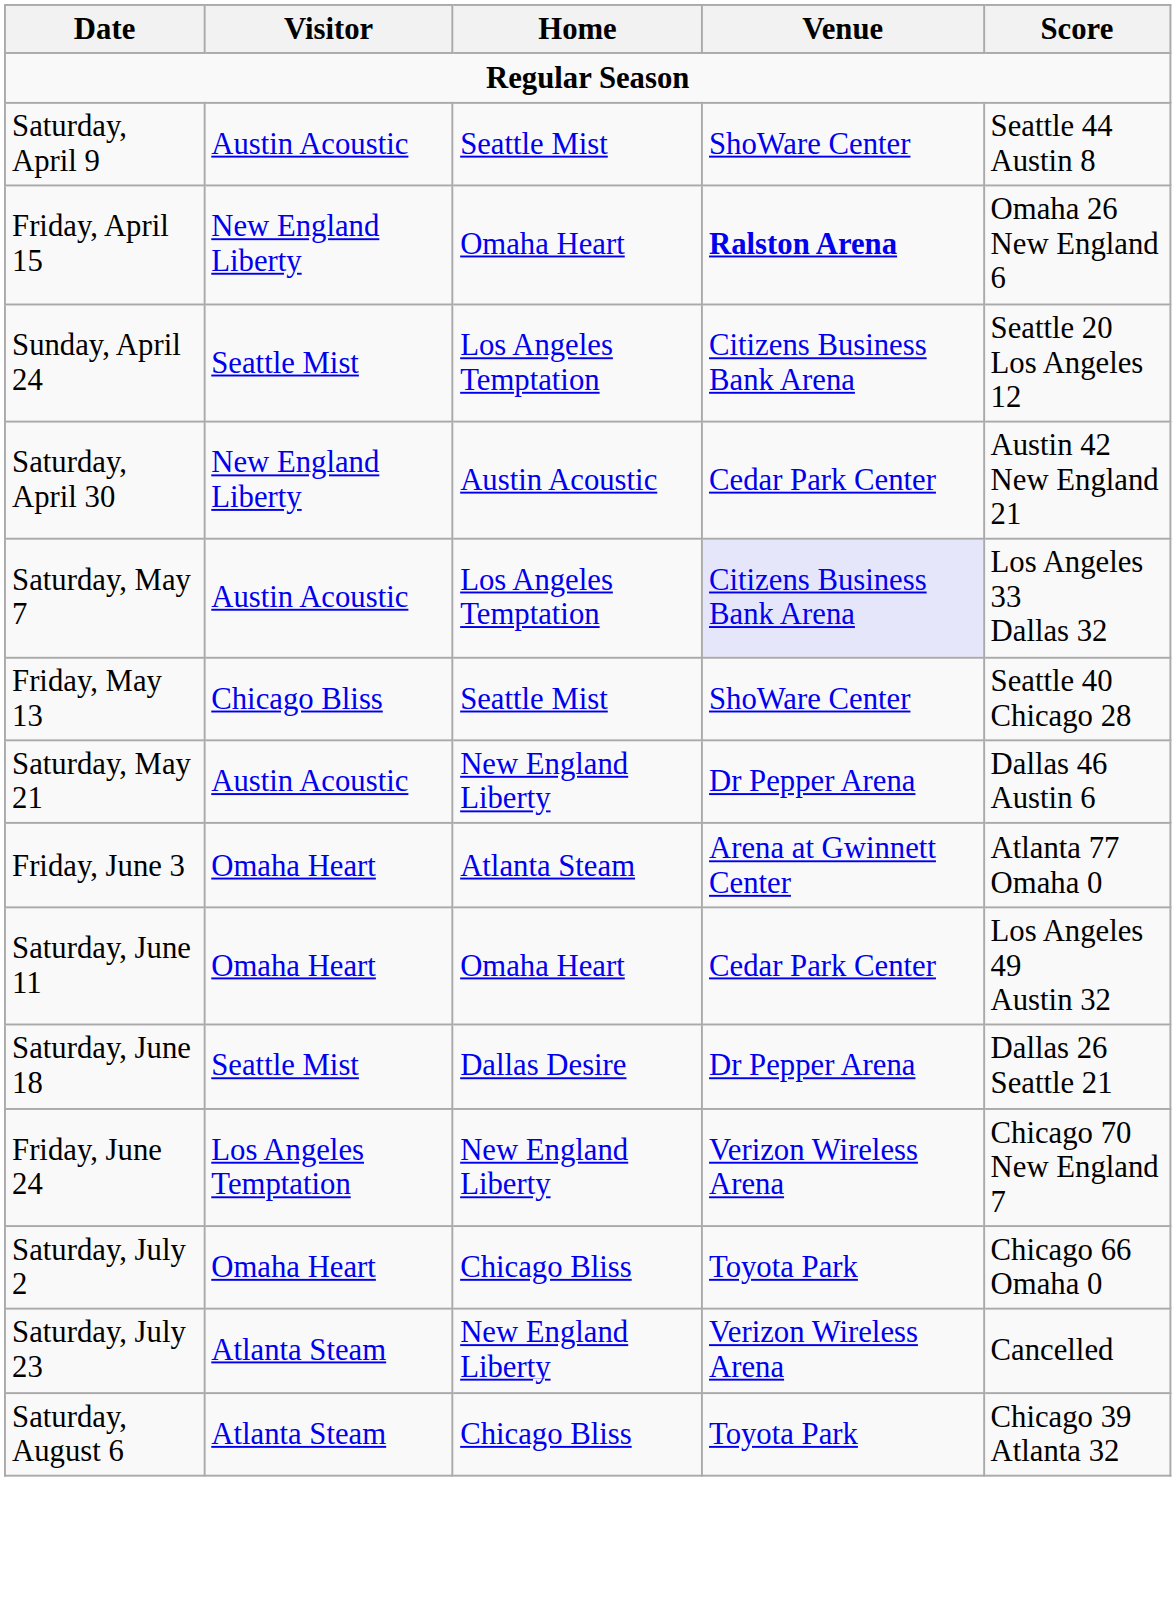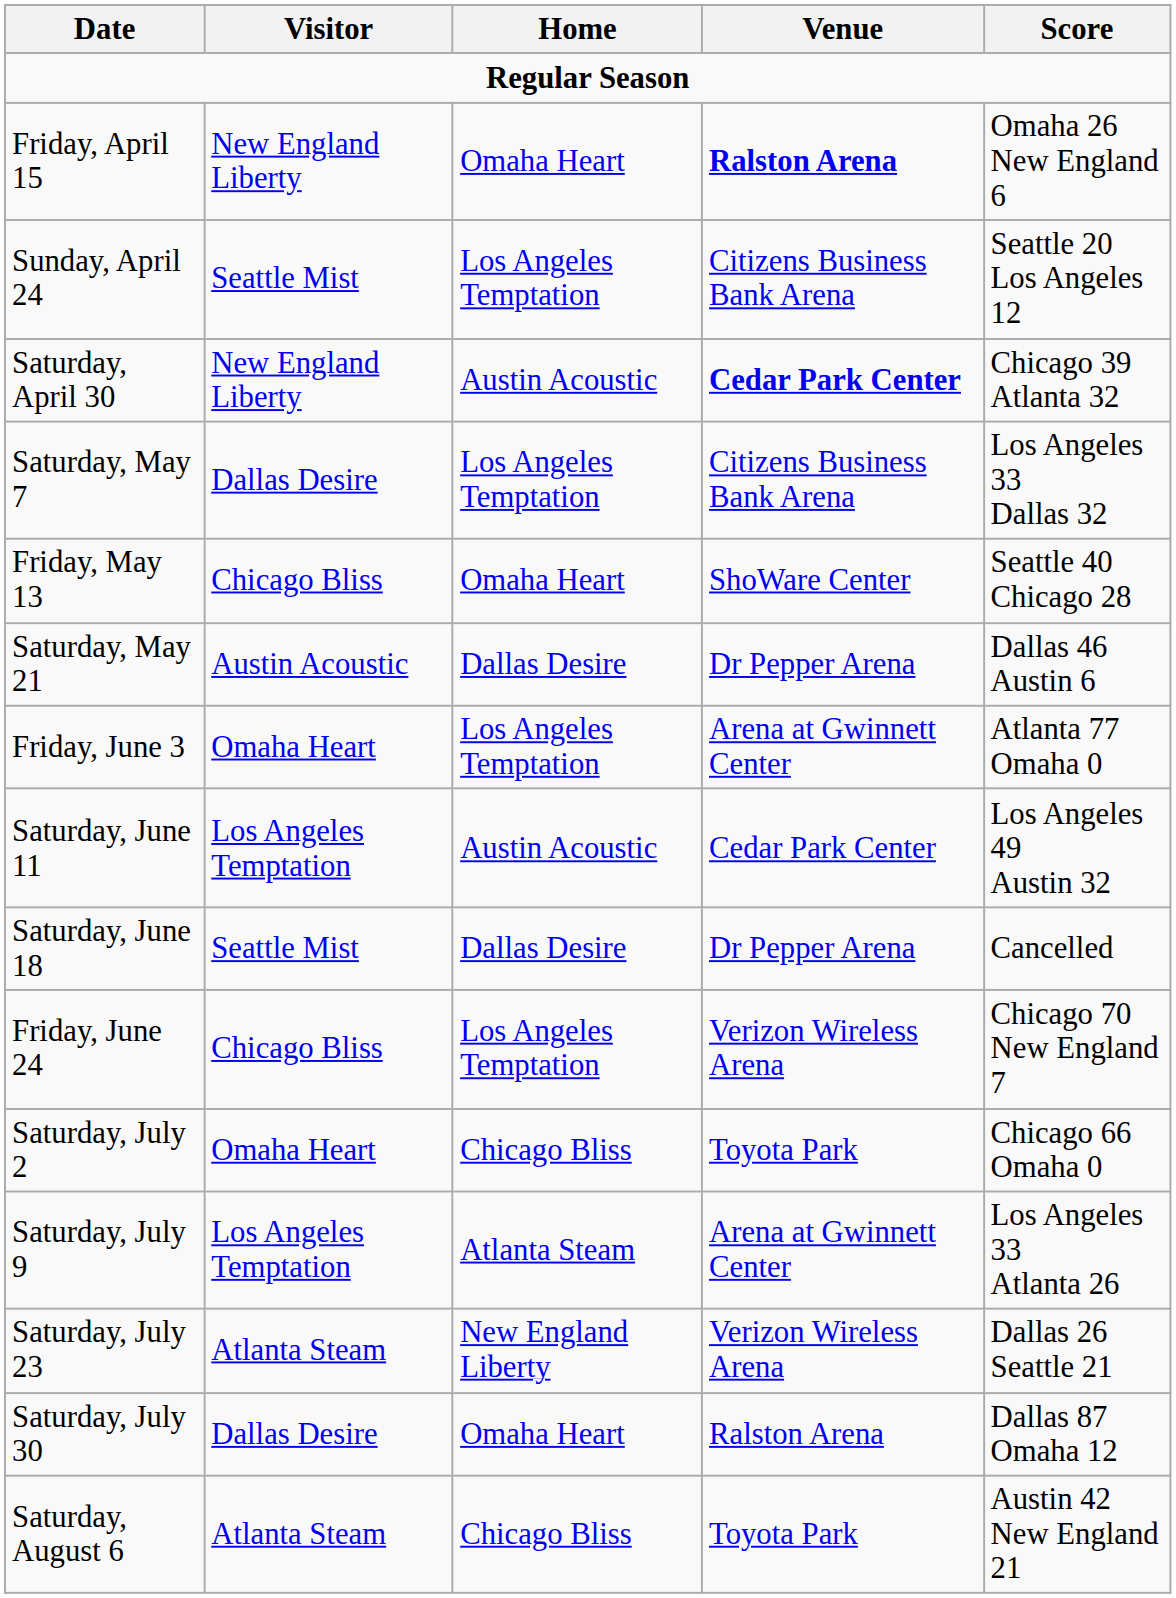- row: Saturday, April 9 | Austin Acoustic | Seattle Mist | ShoWare Center | Seattle 44 Austin 8
Saturday, April 30 | Venue: normal -> bold
Saturday, April 30 | Score: Austin 42 New England 21 -> Chicago 39 Atlanta 32
Saturday, May 7 | Visitor: Austin Acoustic -> Dallas Desire
Saturday, May 7 | Venue: lavender background -> no background
Friday, May 13 | Home: Seattle Mist -> Omaha Heart
Saturday, May 21 | Home: New England Liberty -> Dallas Desire
Friday, June 3 | Home: Atlanta Steam -> Los Angeles Temptation
Saturday, June 11 | Visitor: Omaha Heart -> Los Angeles Temptation
Saturday, June 11 | Home: Omaha Heart -> Austin Acoustic
Saturday, June 18 | Score: Dallas 26 Seattle 21 -> Cancelled
Friday, June 24 | Visitor: Los Angeles Temptation -> Chicago Bliss
Friday, June 24 | Home: New England Liberty -> Los Angeles Temptation
+ row: Saturday, July 9 | Los Angeles Temptation | Atlanta Steam | Arena at Gwinnett Center | Los Angeles 33 Atlanta 26
Saturday, July 23 | Score: Cancelled -> Dallas 26 Seattle 21
+ row: Saturday, July 30 | Dallas Desire | Omaha Heart | Ralston Arena | Dallas 87 Omaha 12
Saturday, August 6 | Score: Chicago 39 Atlanta 32 -> Austin 42 New England 21
